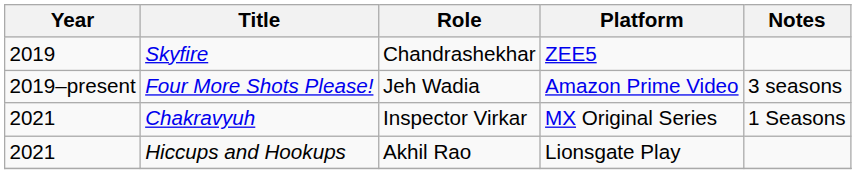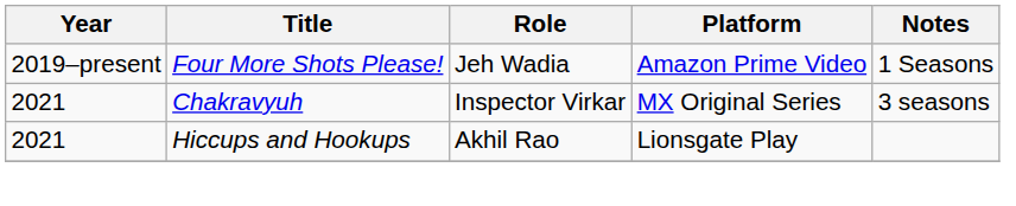- row: 2019 | Skyfire | Chandrashekhar | ZEE5
Four More Shots Please! | Notes: 3 seasons -> 1 Seasons
Chakravyuh | Notes: 1 Seasons -> 3 seasons
